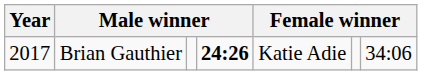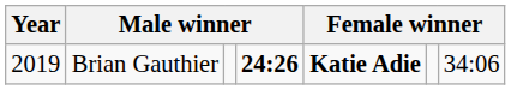Brian Gauthier | Year: 2017 -> 2019
Brian Gauthier | column 5: normal -> bold
